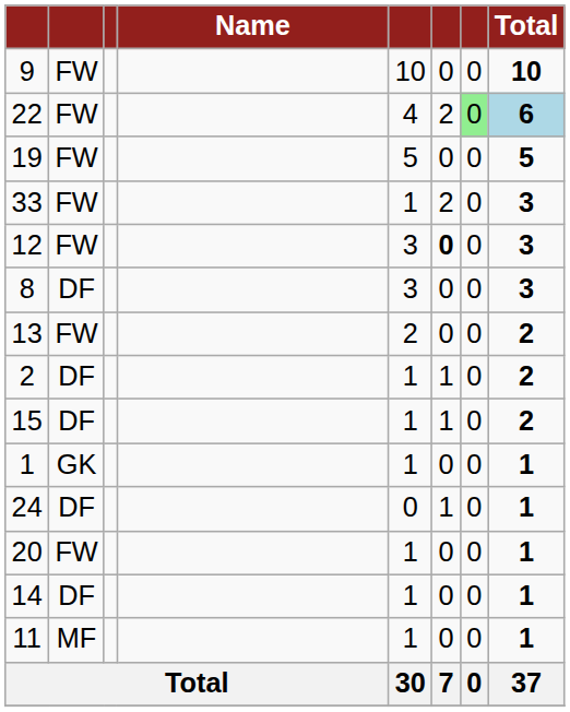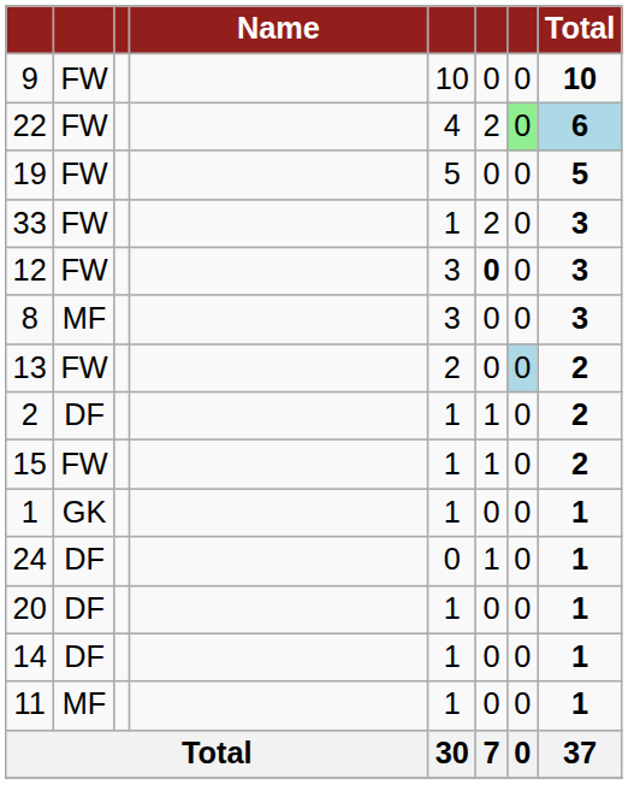8 | column 2: DF -> MF
13 | column 7: no background -> lightblue background
15 | column 2: DF -> FW
20 | column 2: FW -> DF
